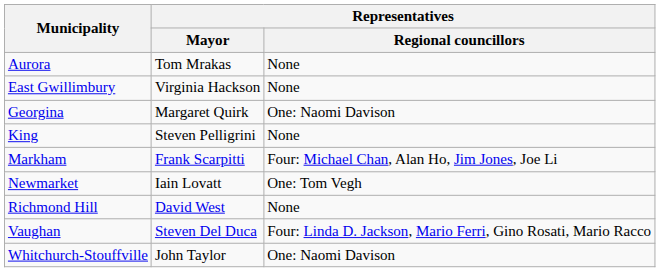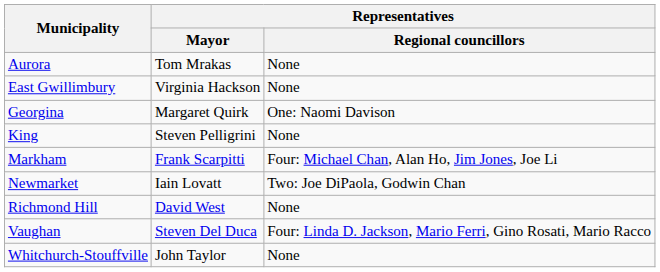Newmarket | Representatives / Regional councillors: One: Tom Vegh -> Two: Joe DiPaola, Godwin Chan
Whitchurch-Stouffville | Representatives / Regional councillors: One: Naomi Davison -> None
